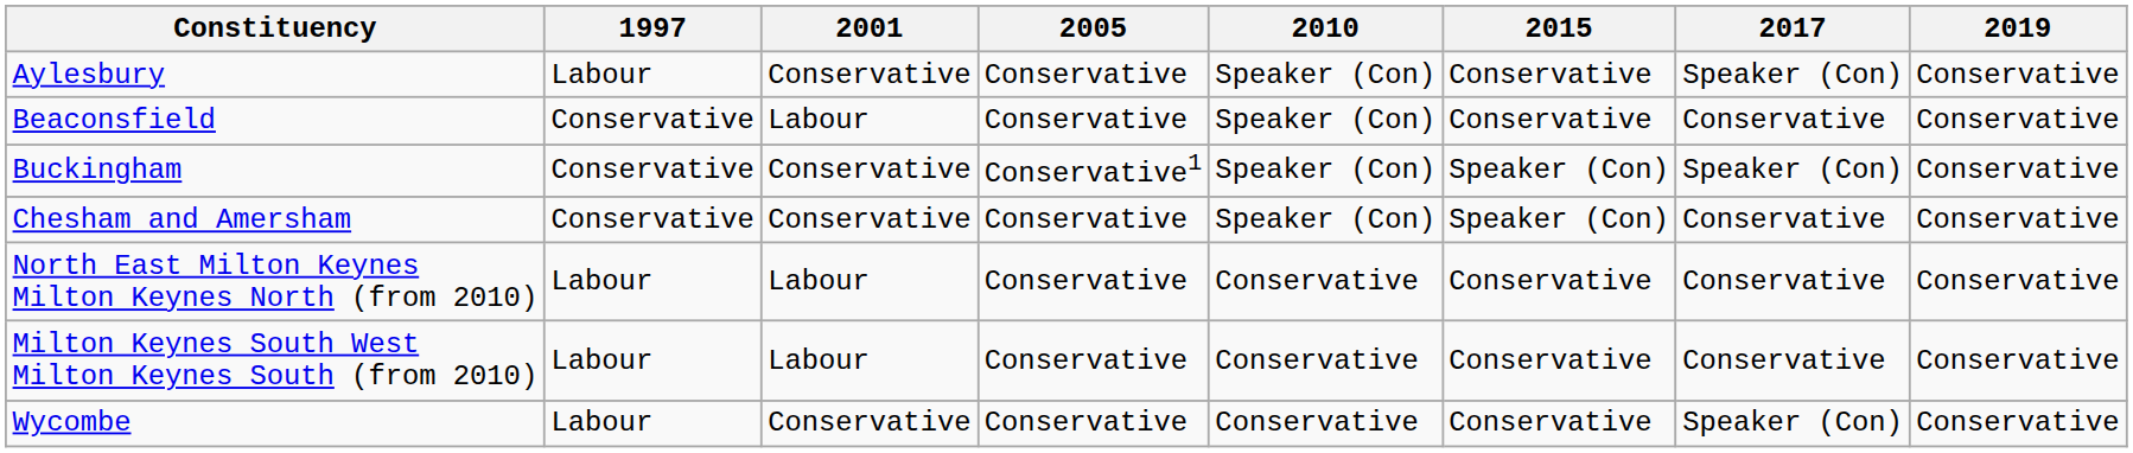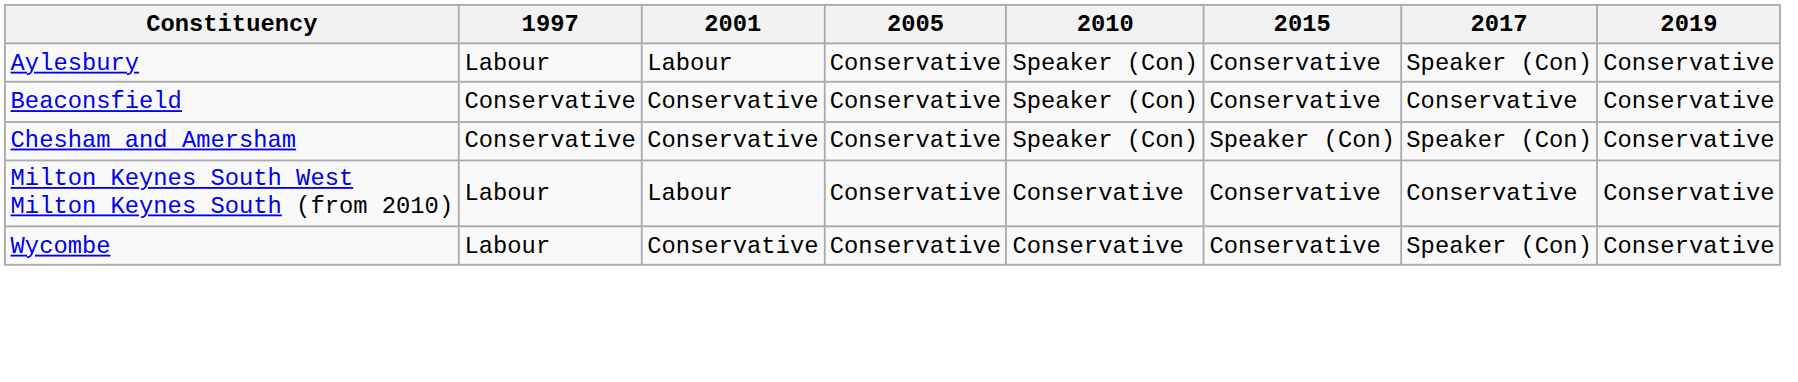Aylesbury | 2001: Conservative -> Labour
Beaconsfield | 2001: Labour -> Conservative
- row: Buckingham | Conservative | Conservative | Conservative1 | Speaker (Con) | Speaker (Con) | Speaker (Con) | Conservative
Chesham and Amersham | 2017: Conservative -> Speaker (Con)
- row: North East Milton Keynes Milton Keynes North (from 2010) | Labour | Labour | Conservative | Conservative | Conservative | Conservative | Conservative
